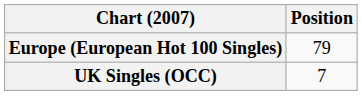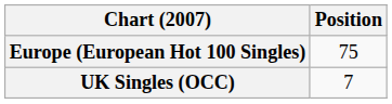Europe (European Hot 100 Singles) | Position: 79 -> 75
